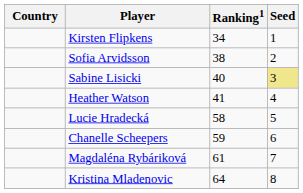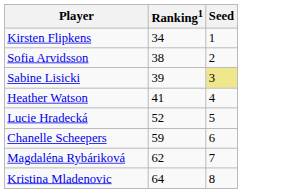- column: Country
Sabine Lisicki | Ranking1: 40 -> 39
Lucie Hradecká | Ranking1: 58 -> 52
Magdaléna Rybáriková | Ranking1: 61 -> 62
